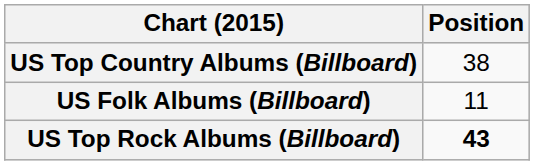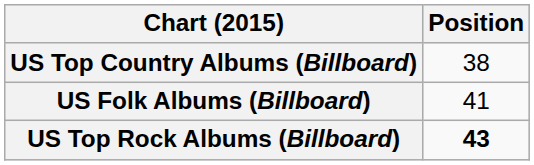US Folk Albums (Billboard) | Position: 11 -> 41
